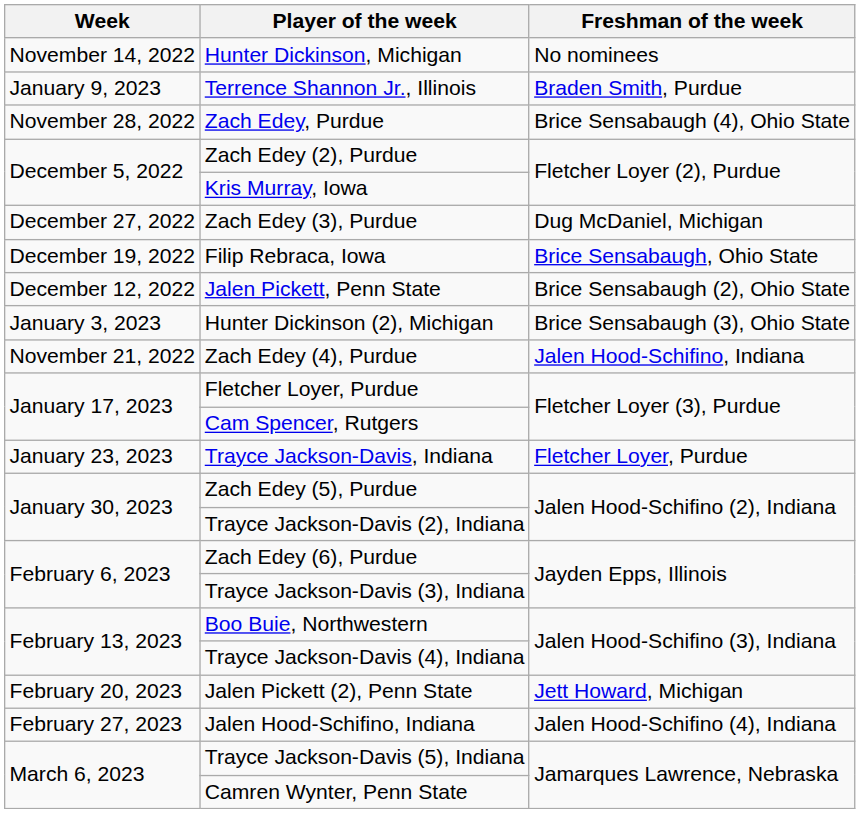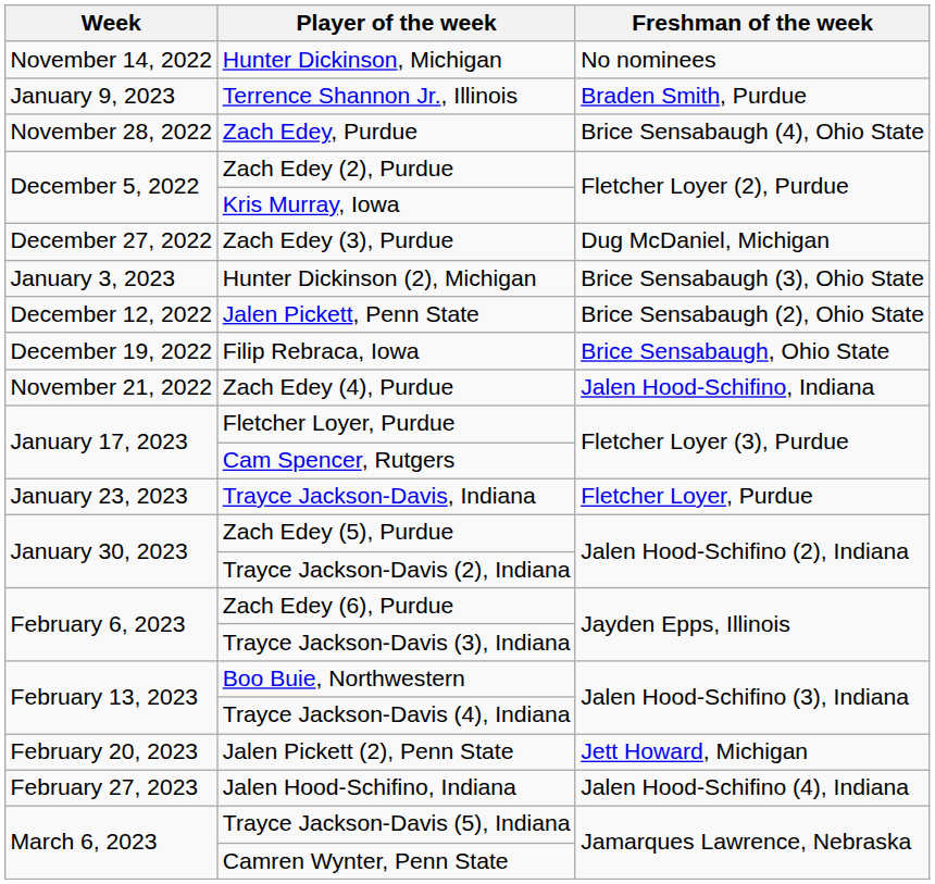rows swapped: Filip Rebraca, Iowa <-> Hunter Dickinson (2), Michigan
